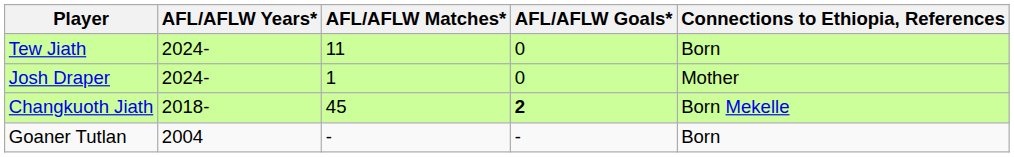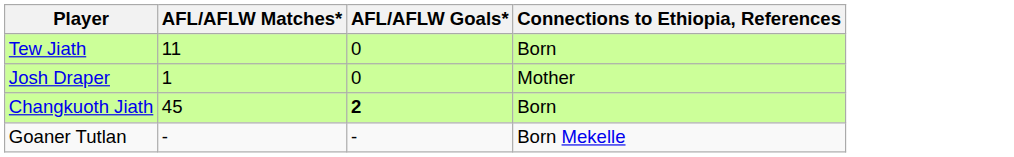- column: AFL/AFLW Years* | 2024- | 2024- | 2018- | 2004
Changkuoth Jiath | Connections to Ethiopia, References: Born Mekelle -> Born
Goaner Tutlan | Connections to Ethiopia, References: Born -> Born Mekelle
